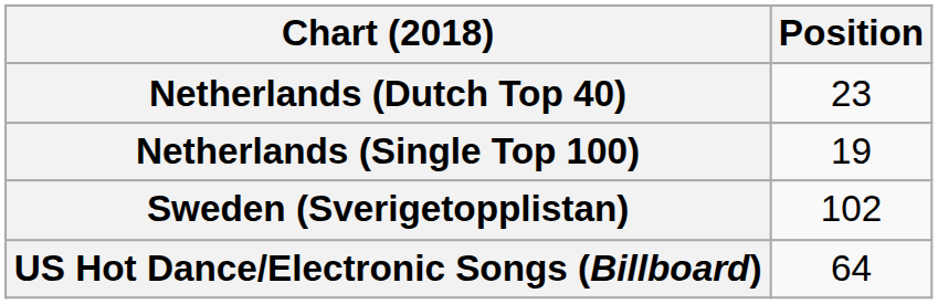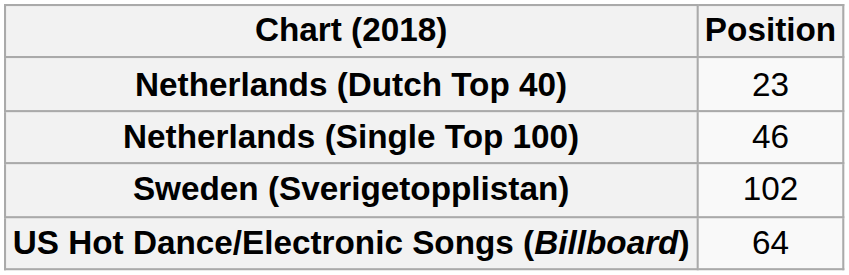Netherlands (Single Top 100) | Position: 19 -> 46
